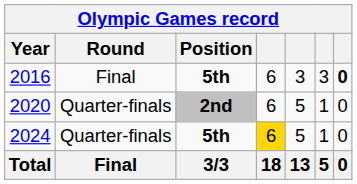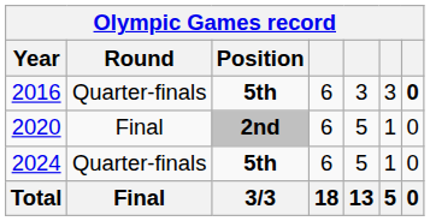2016 | Round: Final -> Quarter-finals
2020 | Round: Quarter-finals -> Final
2024 | column 4: gold background -> no background
